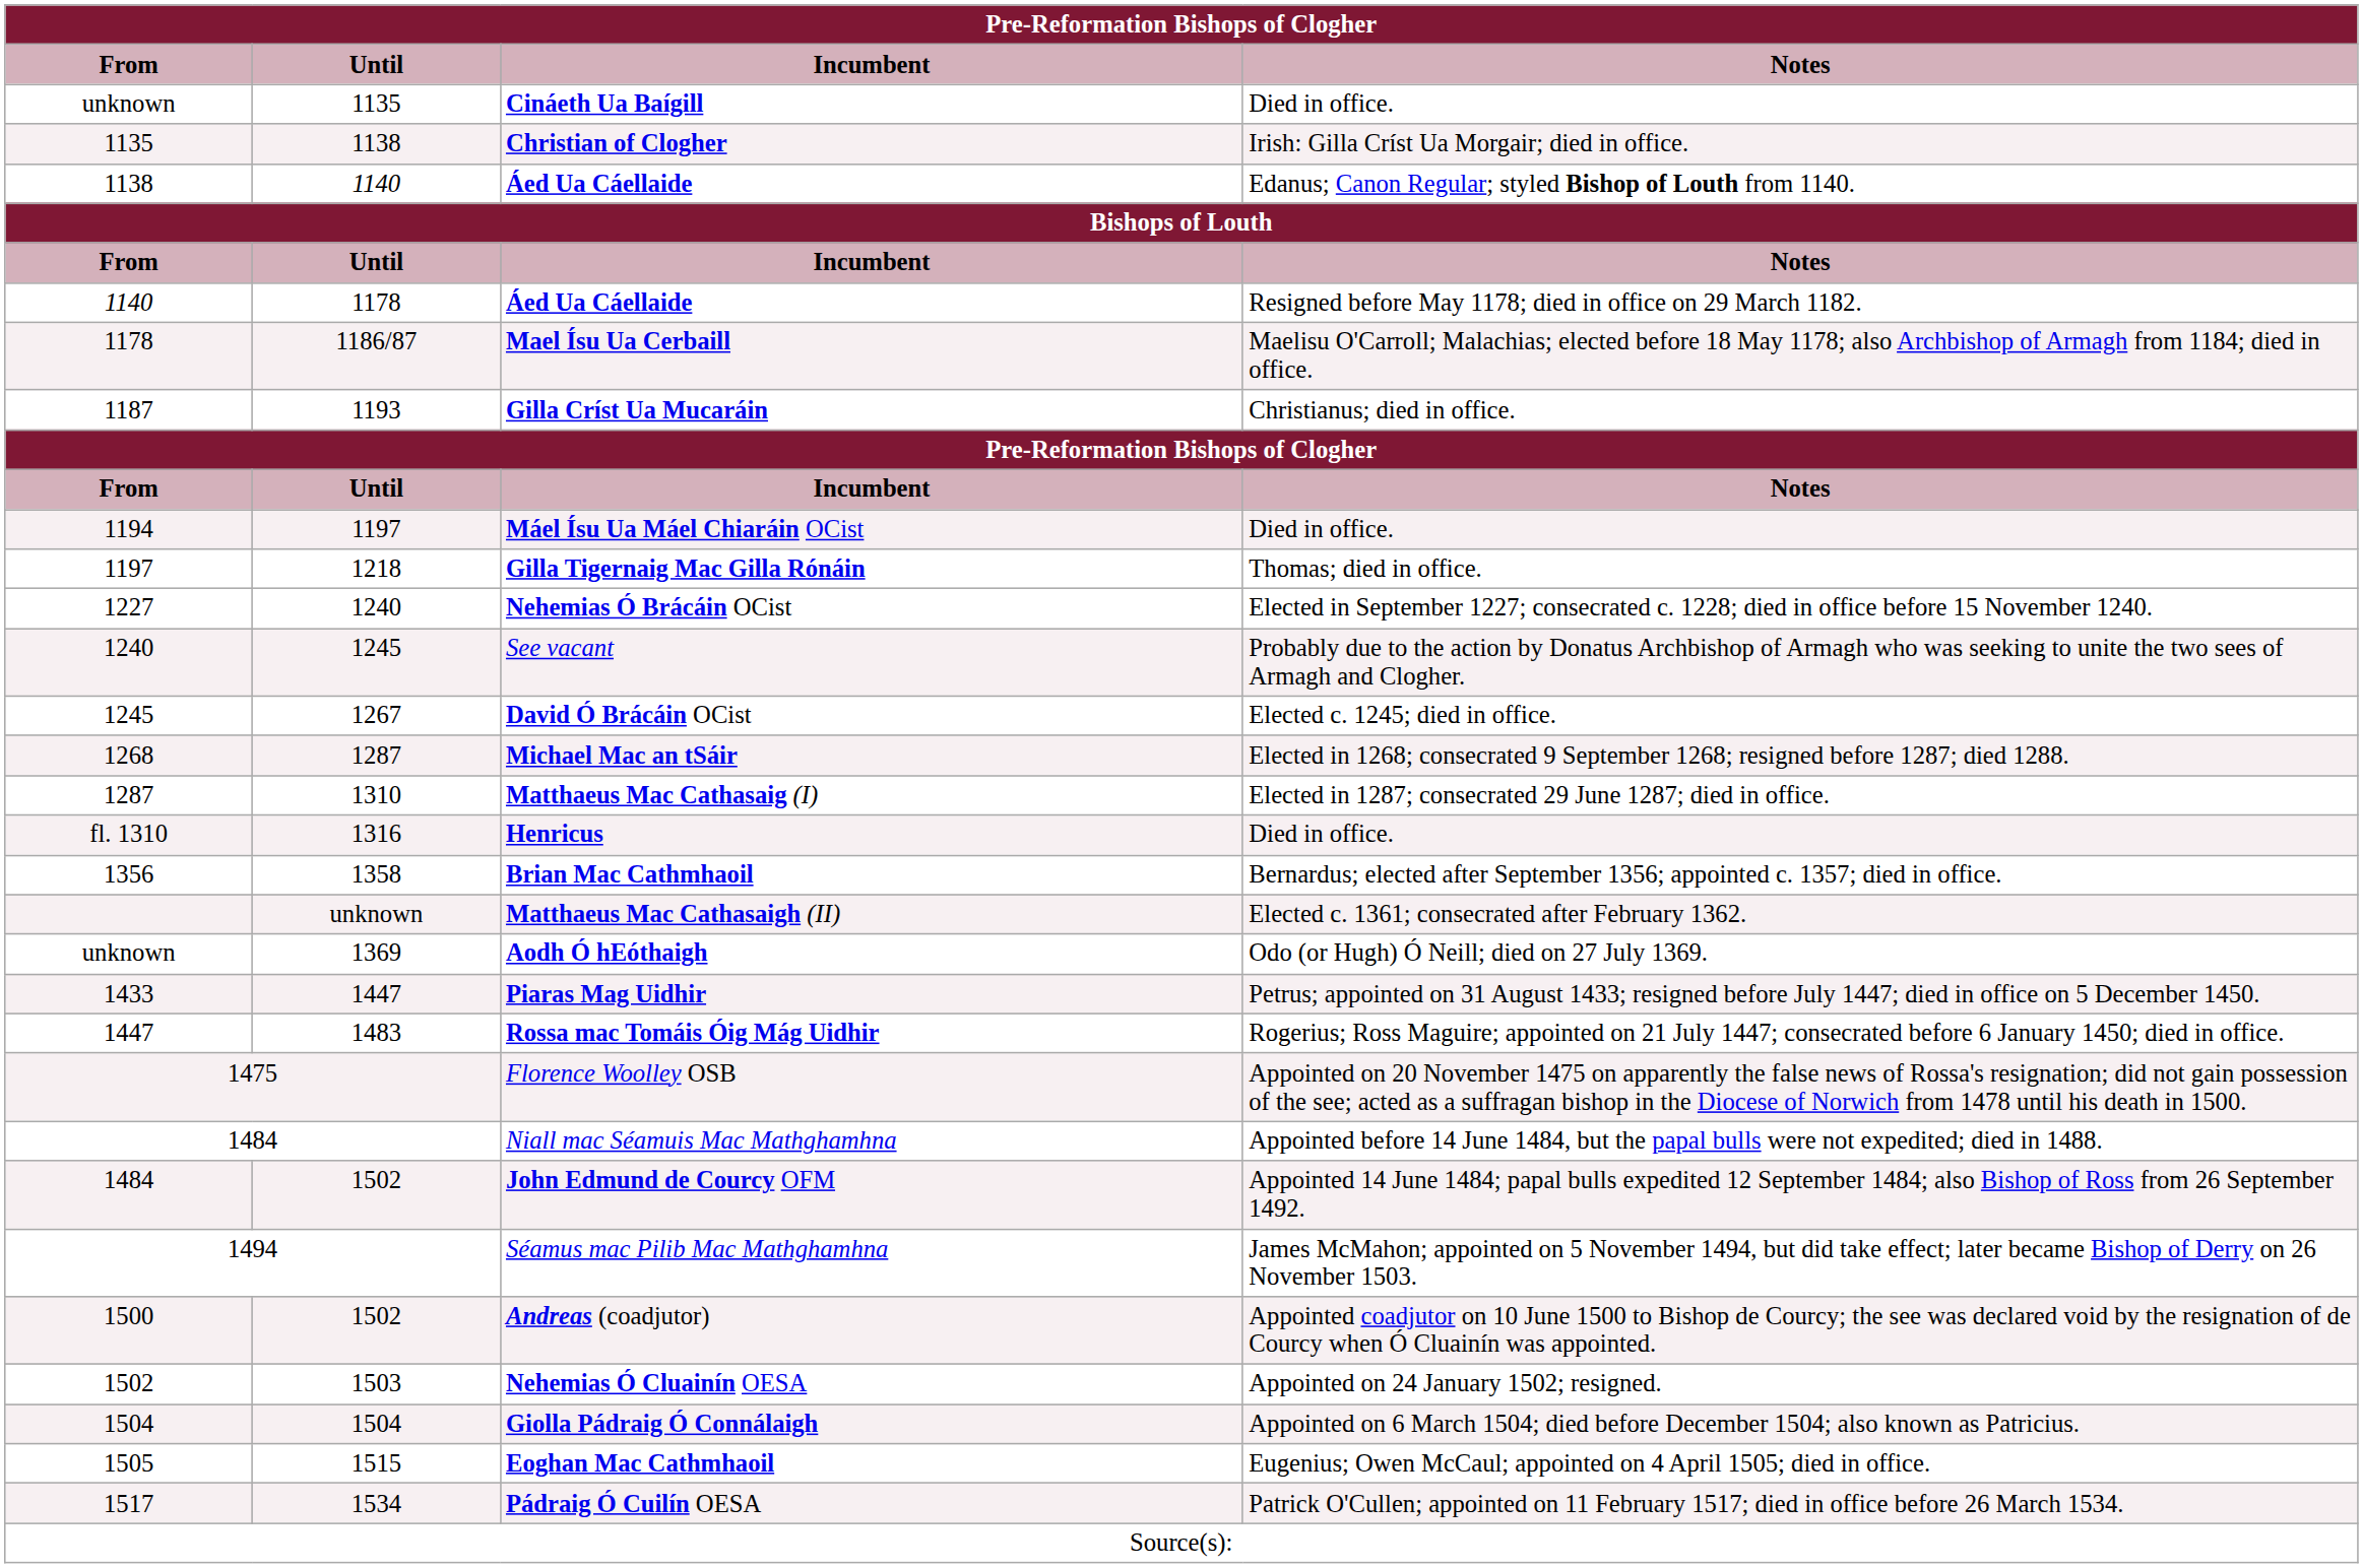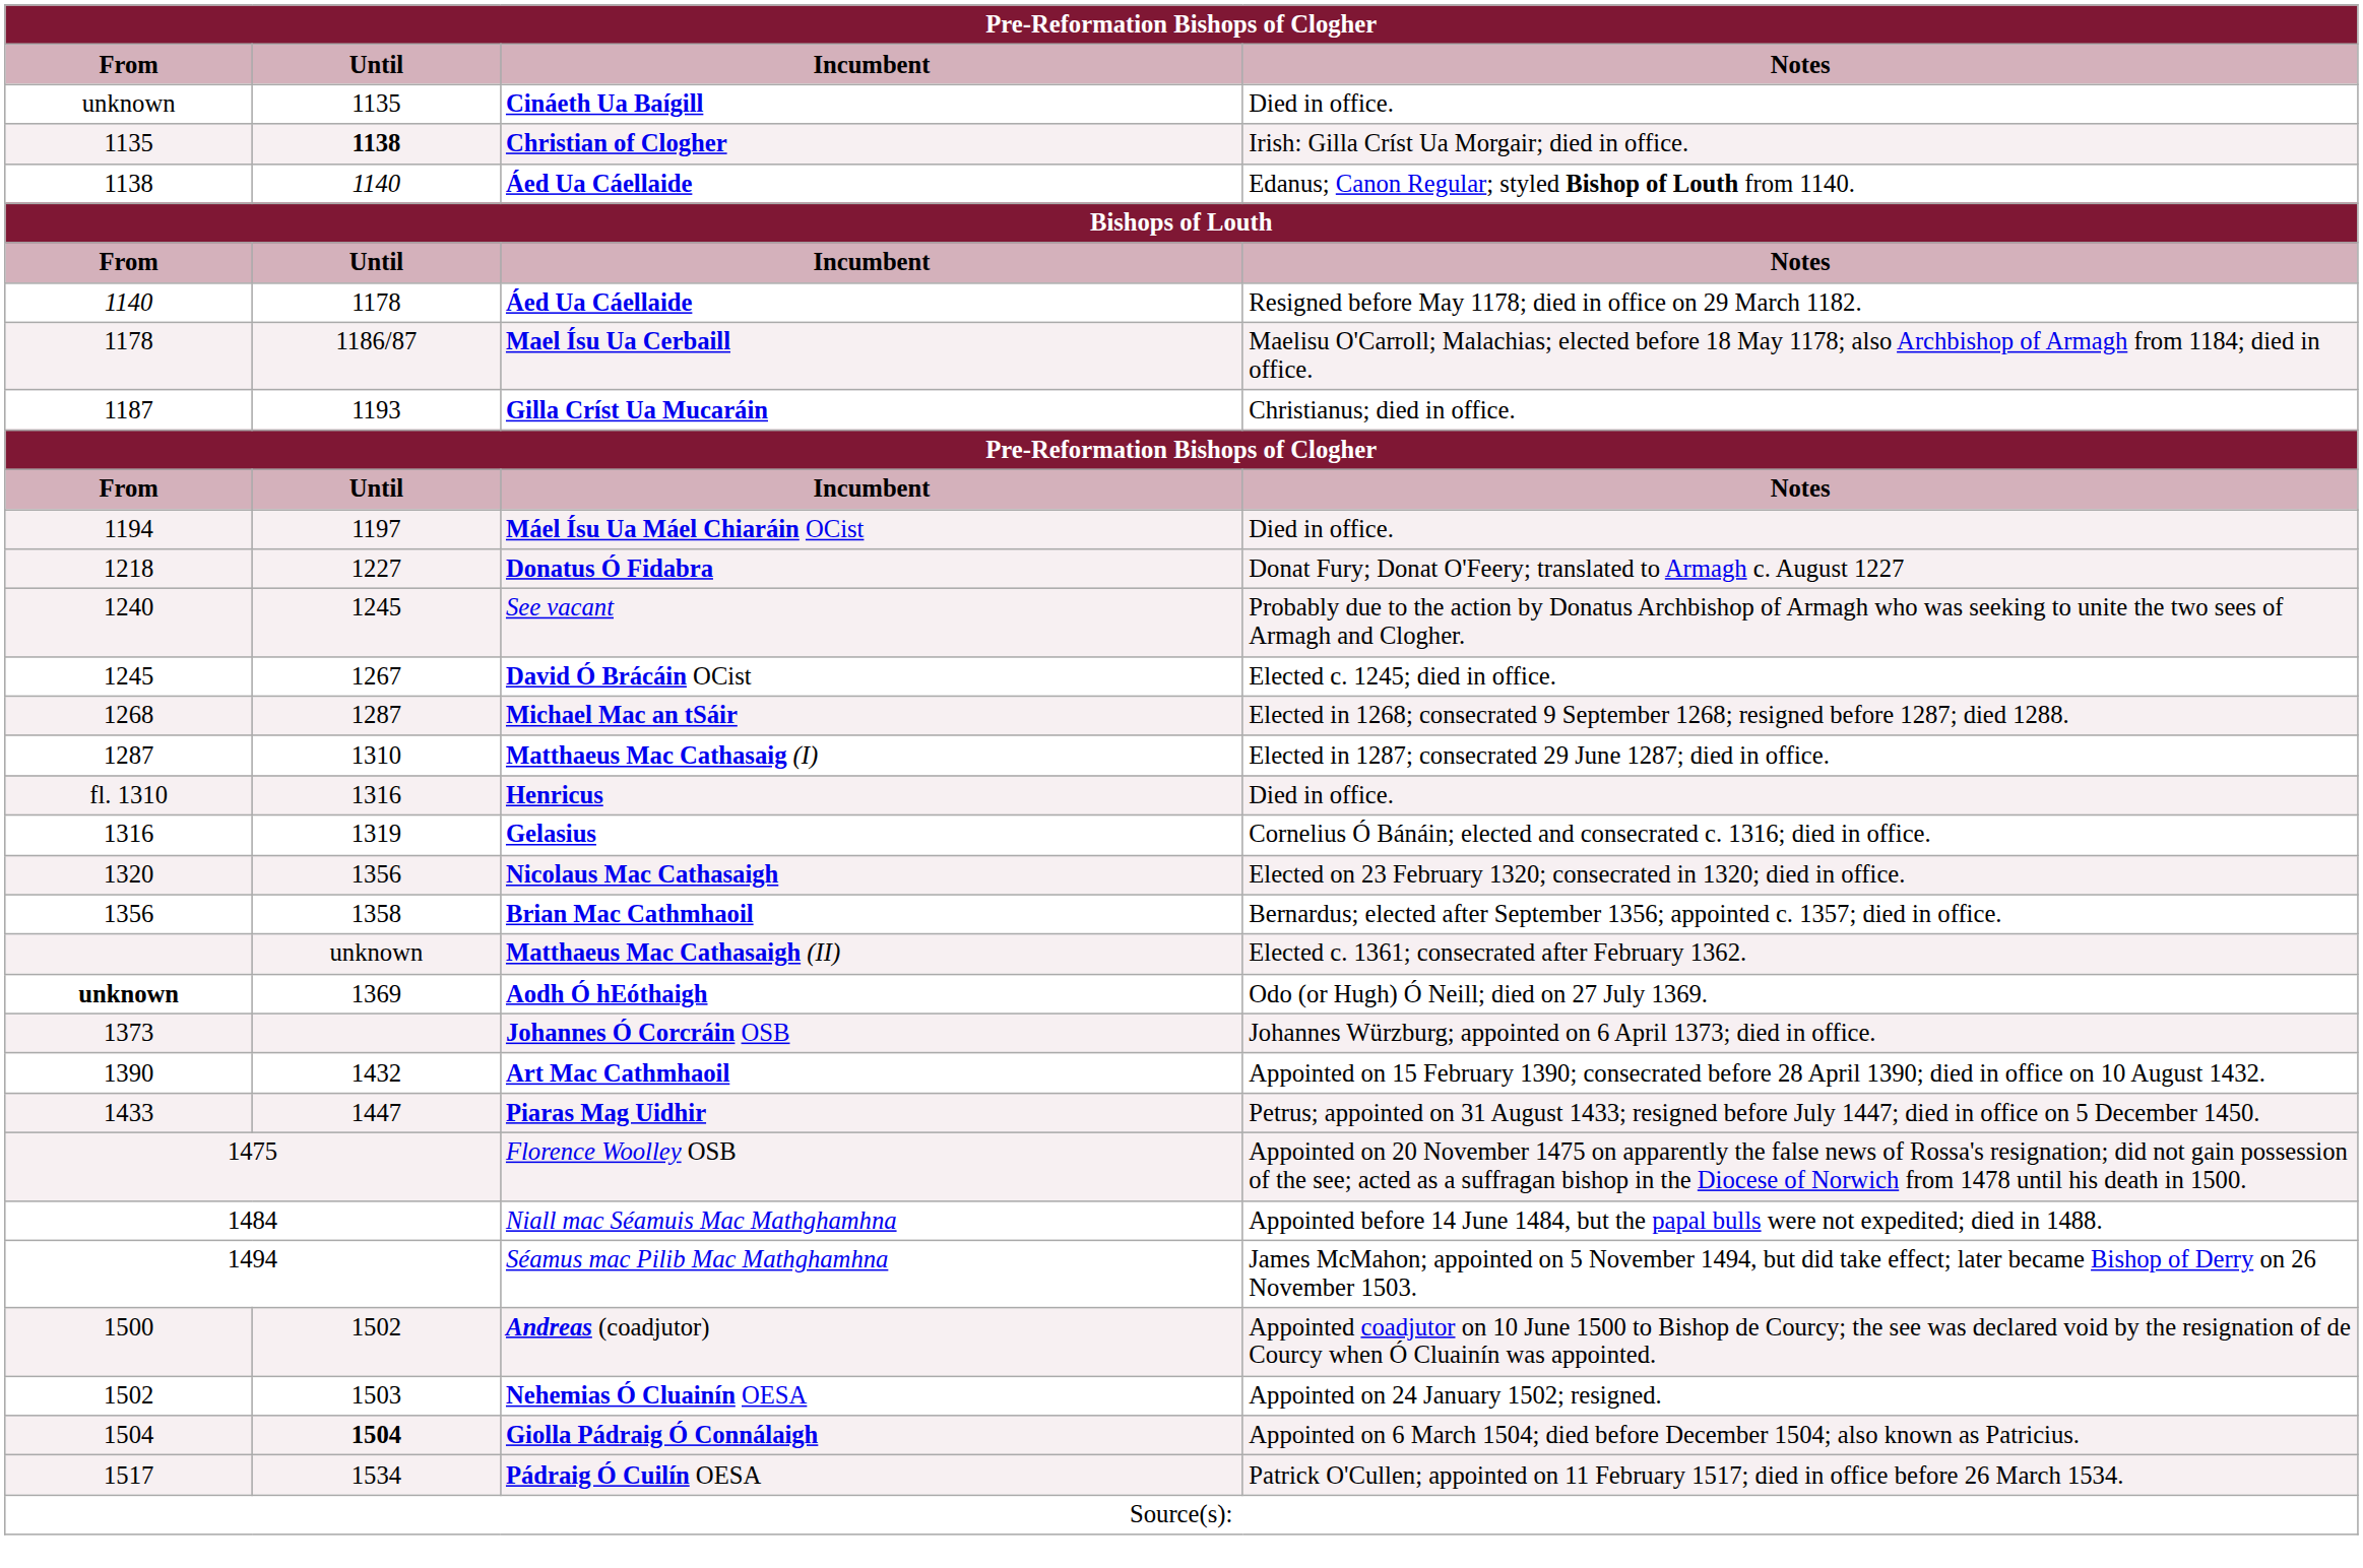Christian of Clogher | Until: normal -> bold
- row: 1197 | 1218 | Gilla Tigernaig Mac Gilla Rónáin | Thomas; died in office.
+ row: 1218 | 1227 | Donatus Ó Fidabra | Donat Fury; Donat O'Feery; translated to Armagh c. August 1227
- row: 1227 | 1240 | Nehemias Ó Brácáin OCist | Elected in September 1227; consecrated c. 1228; died in office before 15 November 1240.
+ row: 1316 | 1319 | Gelasius | Cornelius Ó Bánáin; elected and consecrated c. 1316; died in office.
+ row: 1320 | 1356 | Nicolaus Mac Cathasaigh | Elected on 23 February 1320; consecrated in 1320; died in office.
Aodh Ó hEóthaigh | From: normal -> bold
+ row: 1373 | Johannes Ó Corcráin OSB | Johannes Würzburg; appointed on 6 April 1373; died in office.
+ row: 1390 | 1432 | Art Mac Cathmhaoil | Appointed on 15 February 1390; consecrated before 28 April 1390; died in office on 10 August 1432.
- row: 1447 | 1483 | Rossa mac Tomáis Óig Mág Uidhir | Rogerius; Ross Maguire; appointed on 21 July 1447; consecrated before 6 January 1450; died in office.
- row: 1484 | 1502 | John Edmund de Courcy OFM | Appointed 14 June 1484; papal bulls expedited 12 September 1484; also Bishop of Ross from 26 September 1492.
Giolla Pádraig Ó Connálaigh | Until: normal -> bold
- row: 1505 | 1515 | Eoghan Mac Cathmhaoil | Eugenius; Owen McCaul; appointed on 4 April 1505; died in office.
